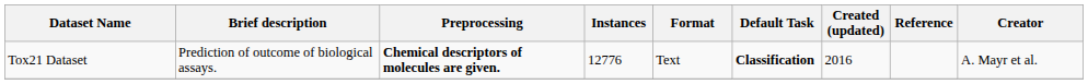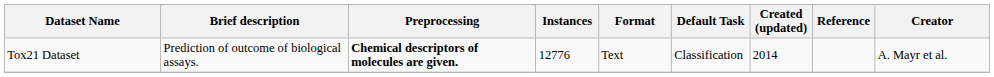Tox21 Dataset | Default Task: bold -> normal
Tox21 Dataset | Created (updated): 2016 -> 2014
